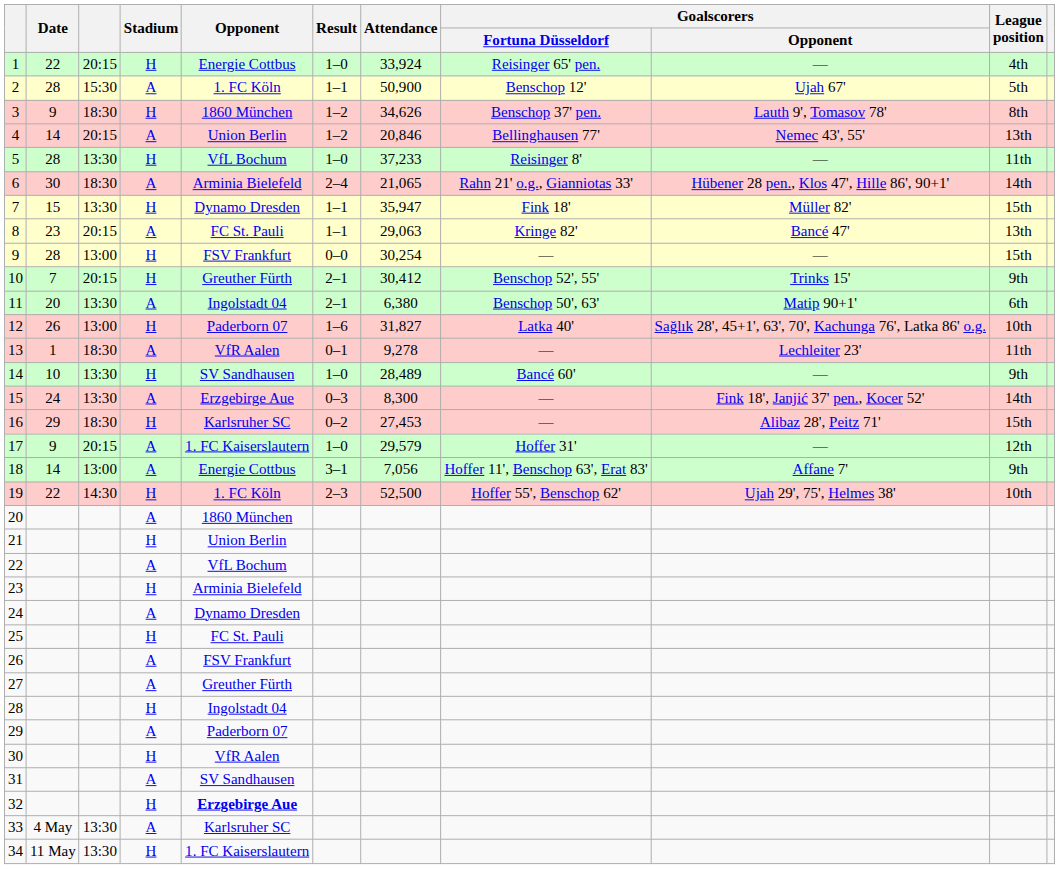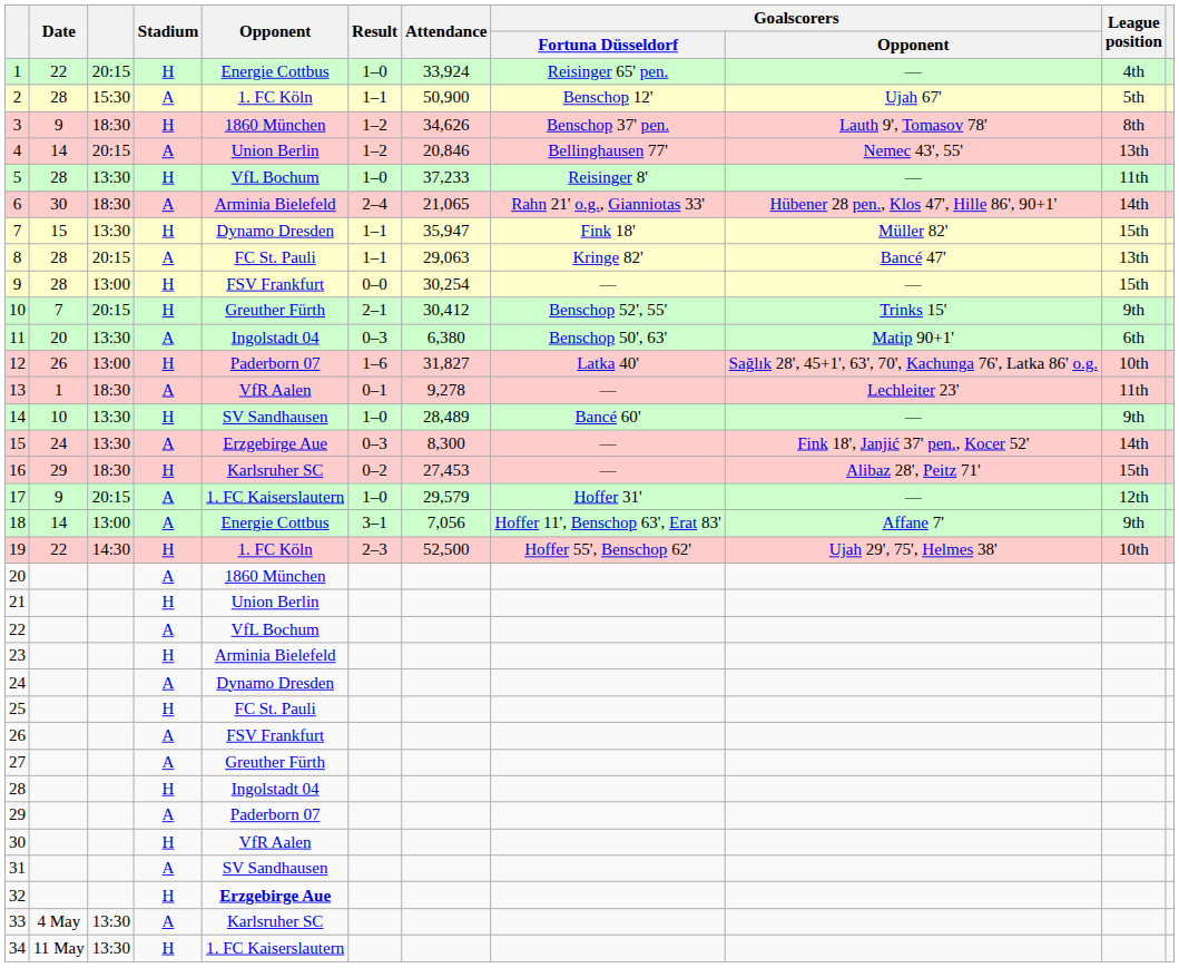8 | Date: 23 -> 28
11 | Result: 2–1 -> 0–3
